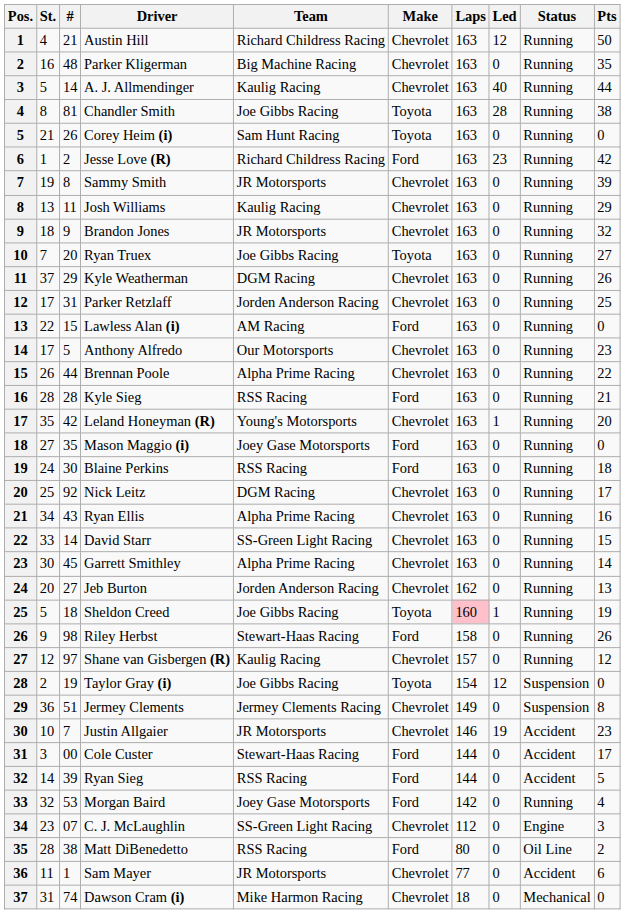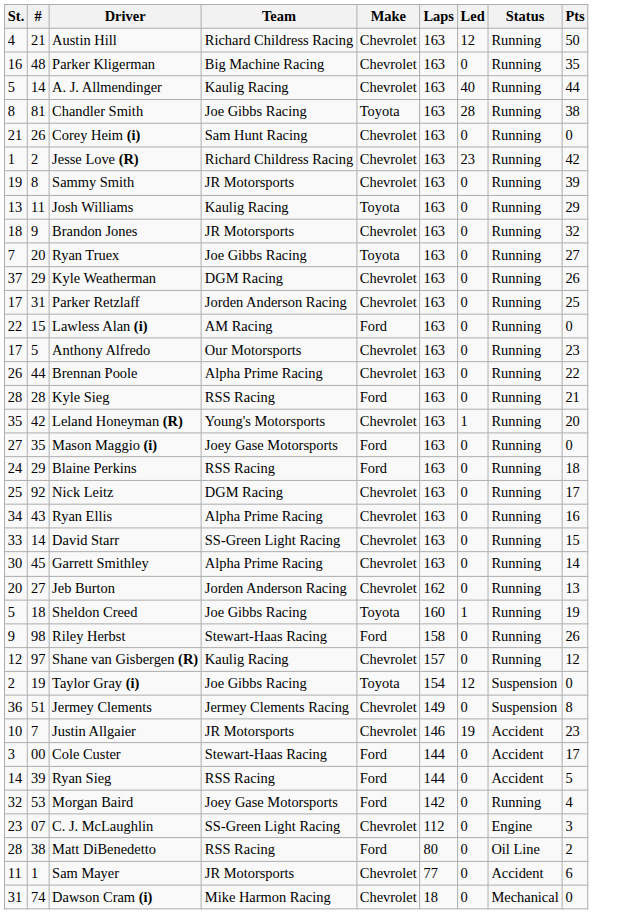- column: Pos. | 1 | 2 | 3 | 4 | 5 | 6 | 7 | 8 | 9 | 10 | 11 | 12 | 13 | 14 | 15 | 16 | 17 | 18 | 19 | 20 | 21 | 22 | 23 | 24 | 25 | 26 | 27 | 28 | 29 | 30 | 31 | 32 | 33 | 34 | 35 | 36 | 37
Corey Heim (i) | Make: Toyota -> Chevrolet
Jesse Love (R) | Make: Ford -> Chevrolet
Josh Williams | Make: Chevrolet -> Toyota
Blaine Perkins | #: 30 -> 29
Sheldon Creed | Laps: pink background -> no background
